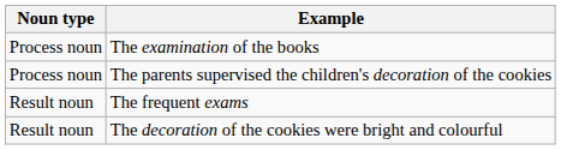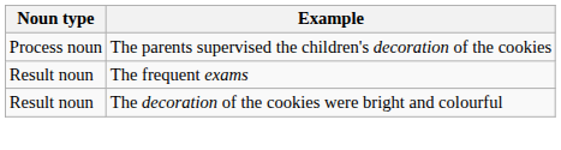- row: Process noun | The examination of the books
